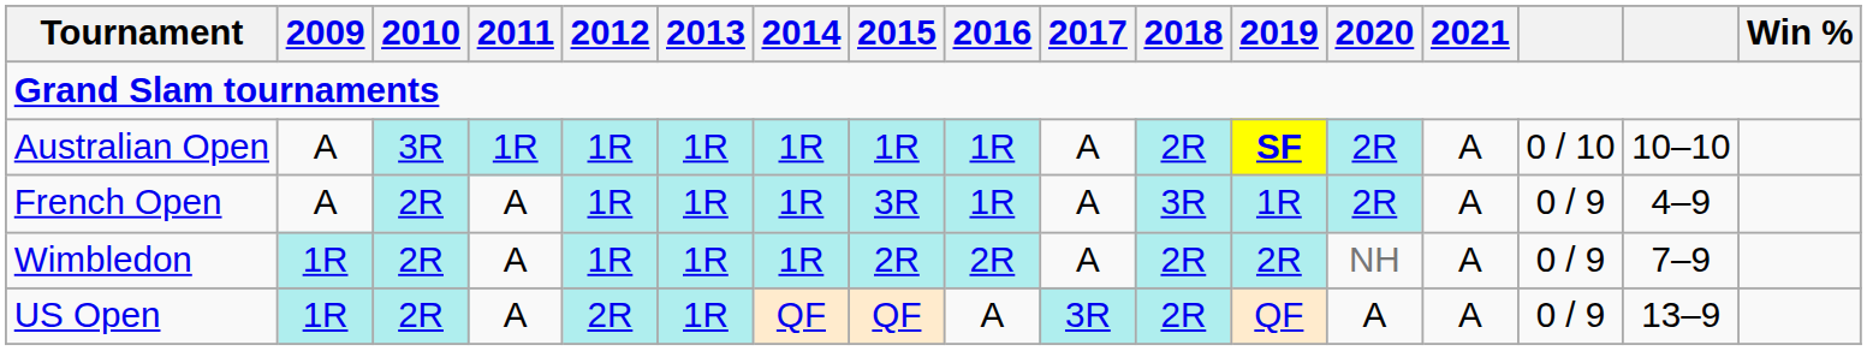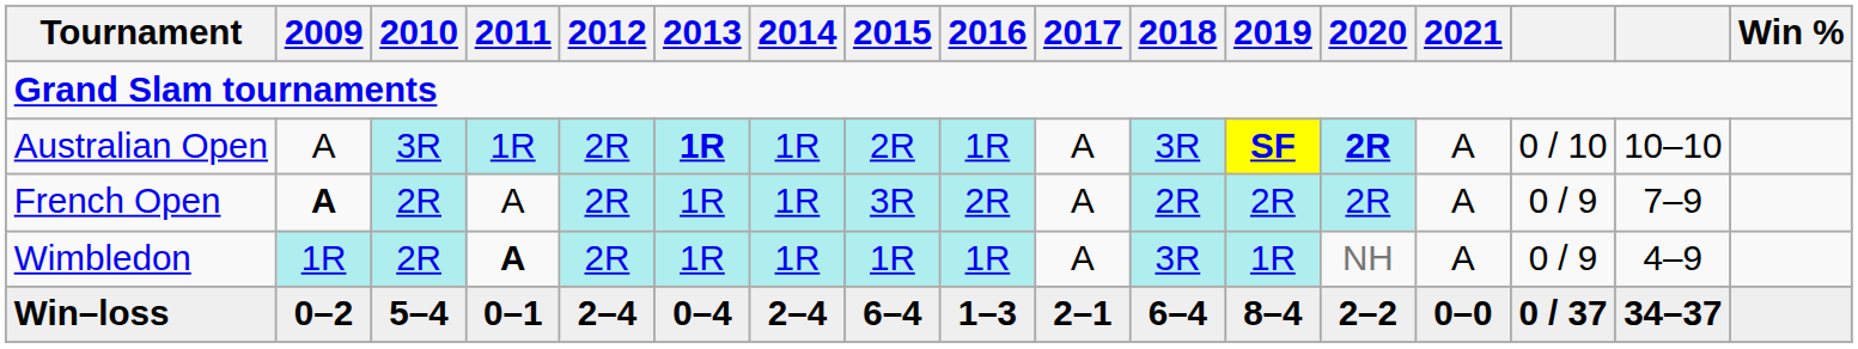Australian Open | 2012: 1R -> 2R
Australian Open | 2013: normal -> bold
Australian Open | 2015: 1R -> 2R
Australian Open | 2018: 2R -> 3R
Australian Open | 2020: normal -> bold
French Open | 2009: normal -> bold
French Open | 2012: 1R -> 2R
French Open | 2016: 1R -> 2R
French Open | 2018: 3R -> 2R
French Open | 2019: 1R -> 2R
French Open | column 16: 4–9 -> 7–9
Wimbledon | 2011: normal -> bold
Wimbledon | 2012: 1R -> 2R
Wimbledon | 2015: 2R -> 1R
Wimbledon | 2016: 2R -> 1R
Wimbledon | 2018: 2R -> 3R
Wimbledon | 2019: 2R -> 1R
Wimbledon | column 16: 7–9 -> 4–9
- row: US Open | 1R | 2R | A | 2R | 1R | QF | QF | A | 3R | 2R | QF | A | A | 0 / 9 | 13–9
+ row: Win–loss | 0–2 | 5–4 | 0–1 | 2–4 | 0–4 | 2–4 | 6–4 | 1–3 | 2–1 | 6–4 | 8–4 | 2–2 | 0–0 | 0 / 37 | 34–37
